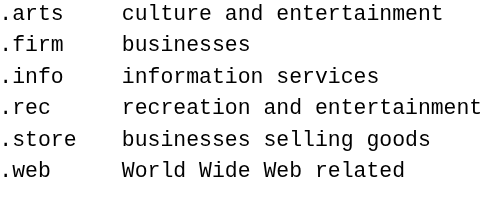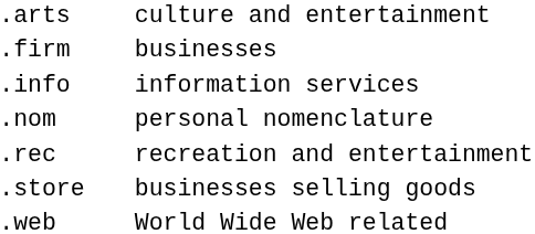+ row: .nom | personal nomenclature
